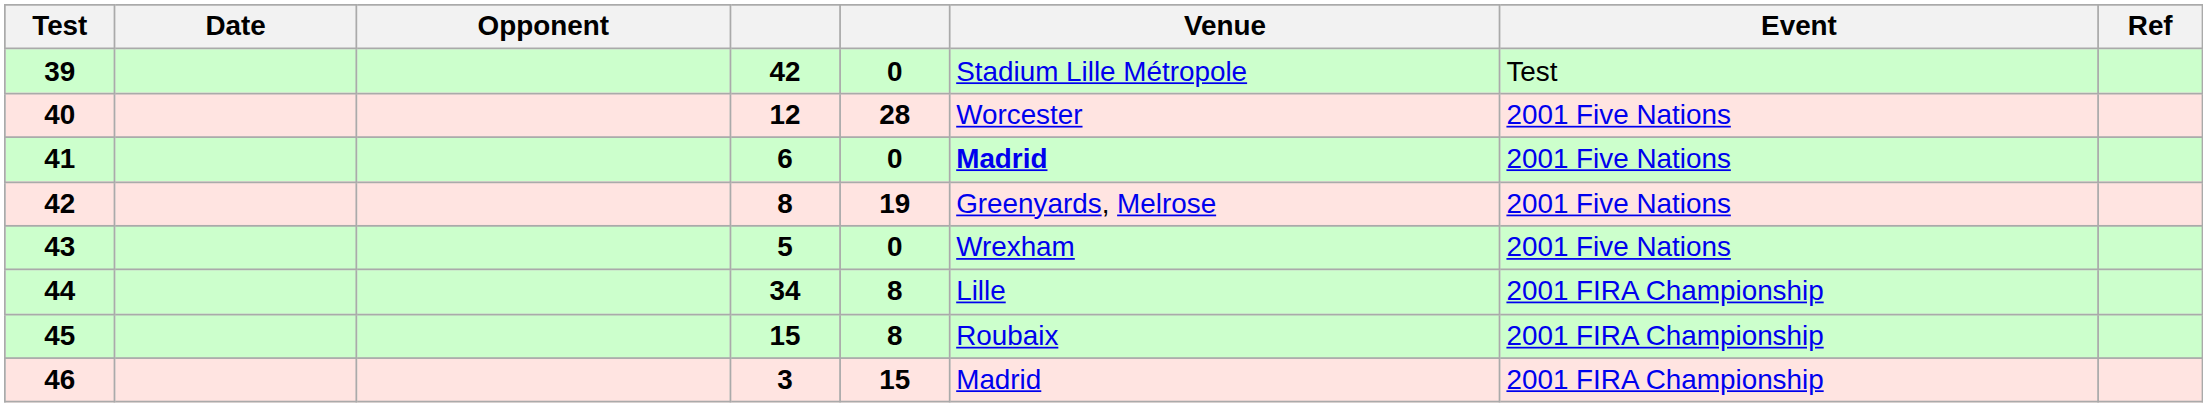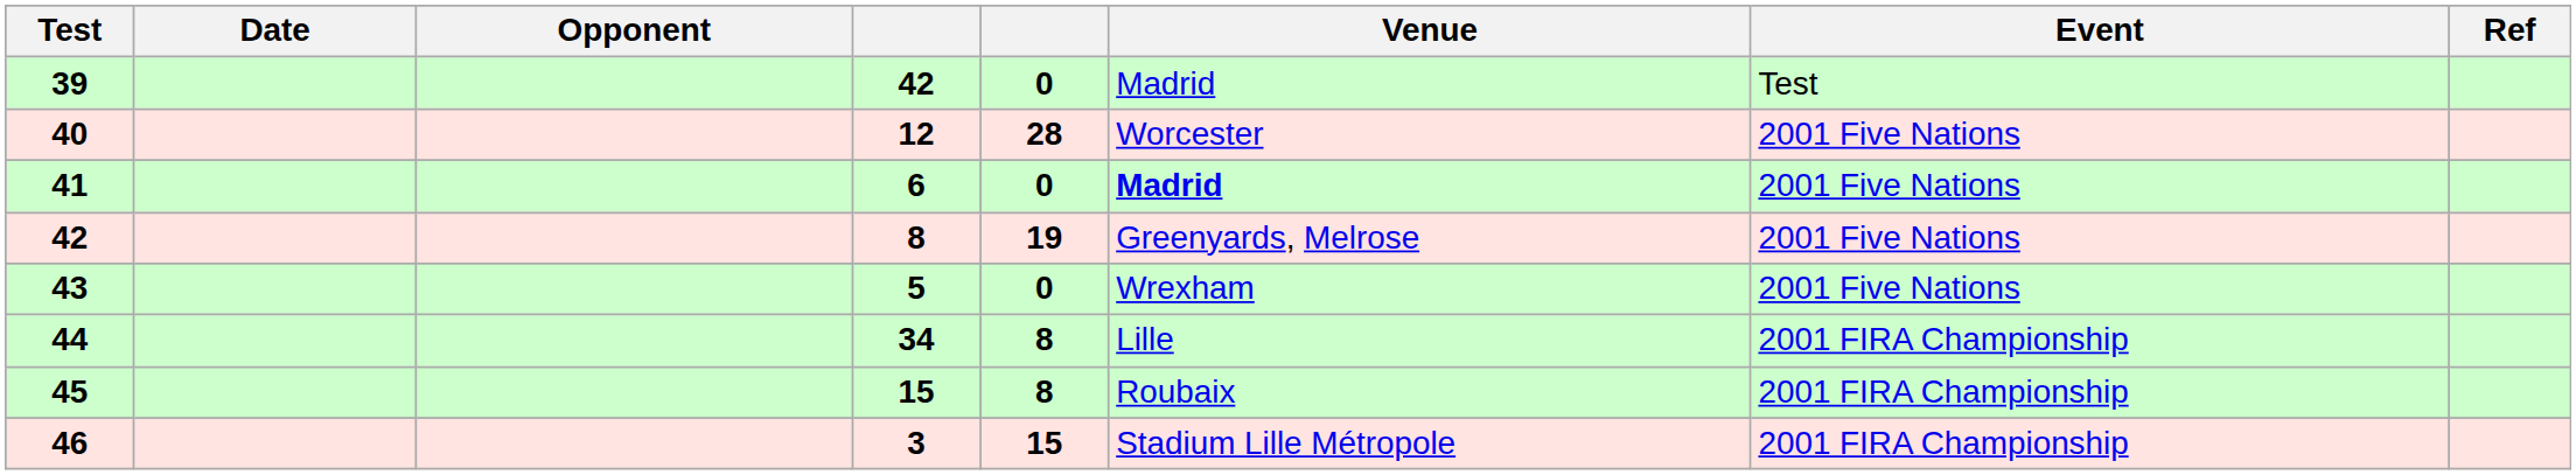39 | Venue: Stadium Lille Métropole -> Madrid
46 | Venue: Madrid -> Stadium Lille Métropole
